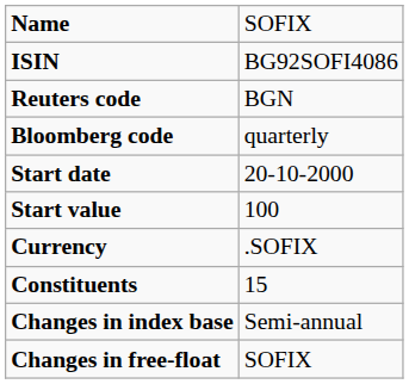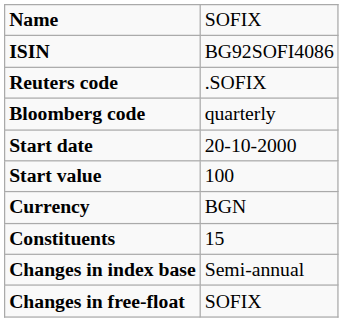Reuters code | column 2: BGN -> .SOFIX
Currency | column 2: .SOFIX -> BGN
